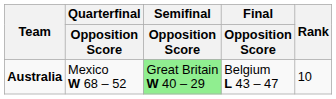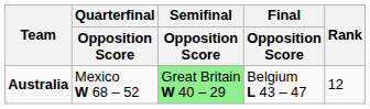Australia | Rank: 10 -> 12
